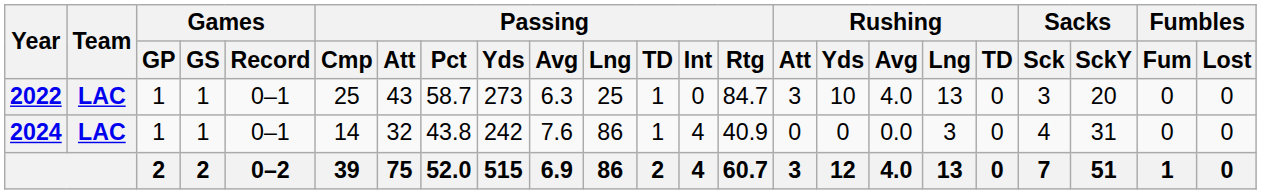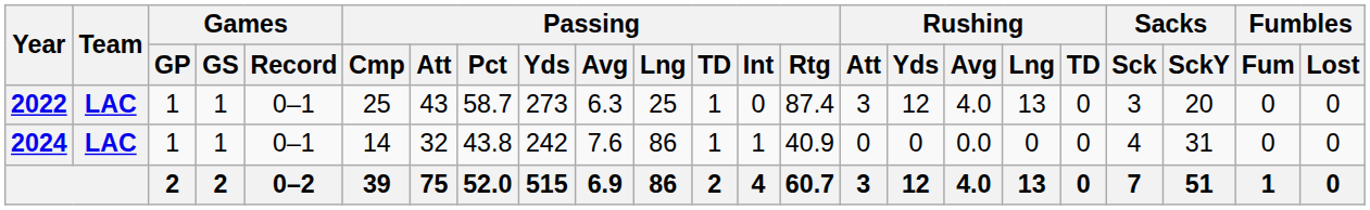2022 | Passing / Rtg: 84.7 -> 87.4
2022 | Rushing / Yds: 10 -> 12
2024 | Passing / Int: 4 -> 1
2024 | Rushing / Lng: 3 -> 0
